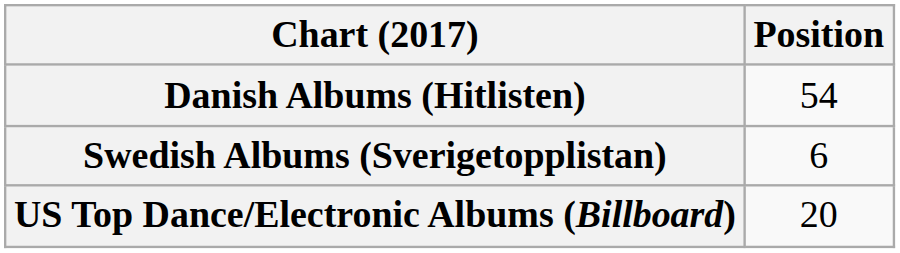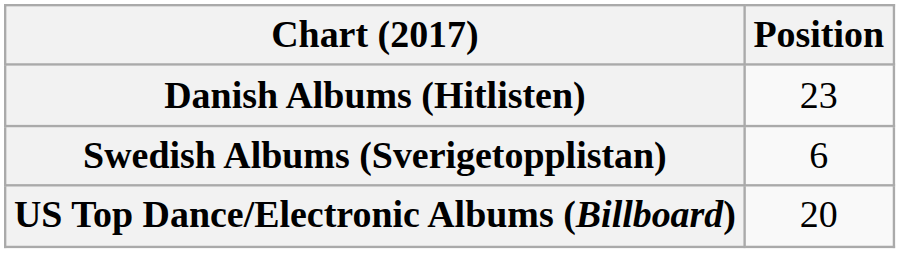Danish Albums (Hitlisten) | Position: 54 -> 23
